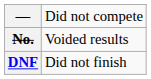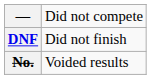rows swapped: DNF <-> No.
